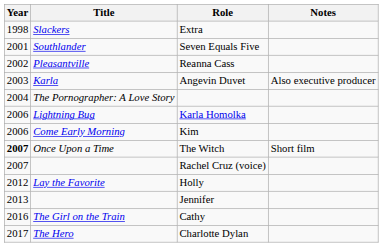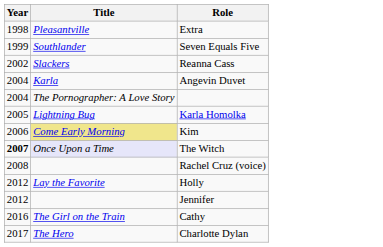- column: Notes | Also executive producer | Short film
Extra | Title: Slackers -> Pleasantville
Seven Equals Five | Year: 2001 -> 1999
Reanna Cass | Title: Pleasantville -> Slackers
Angevin Duvet | Year: 2003 -> 2004
Karla Homolka | Year: 2006 -> 2005
Kim | Title: no background -> khaki background
The Witch | Title: no background -> lavender background
Rachel Cruz (voice) | Year: 2007 -> 2008
Jennifer | Year: 2013 -> 2012
